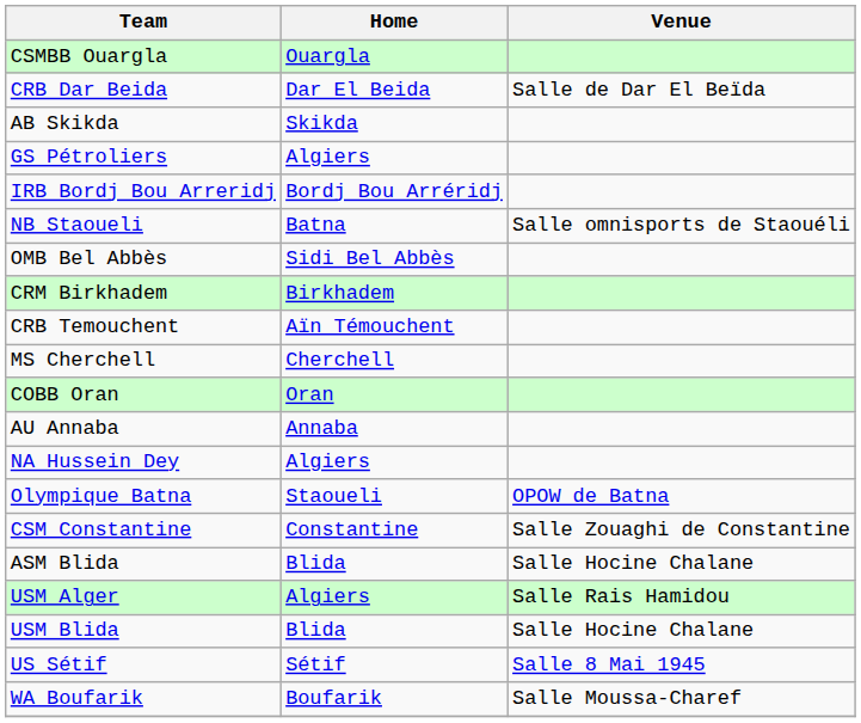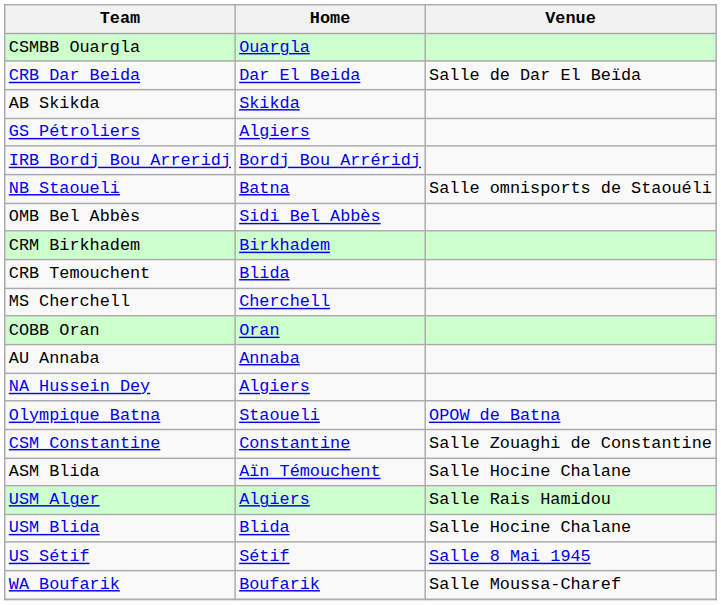CRB Temouchent | Home: Aïn Témouchent -> Blida
ASM Blida | Home: Blida -> Aïn Témouchent
